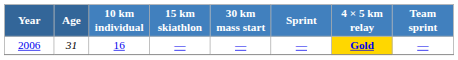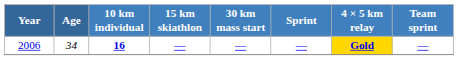2006 | Age: 31 -> 34
2006 | 10 km individual: normal -> bold
